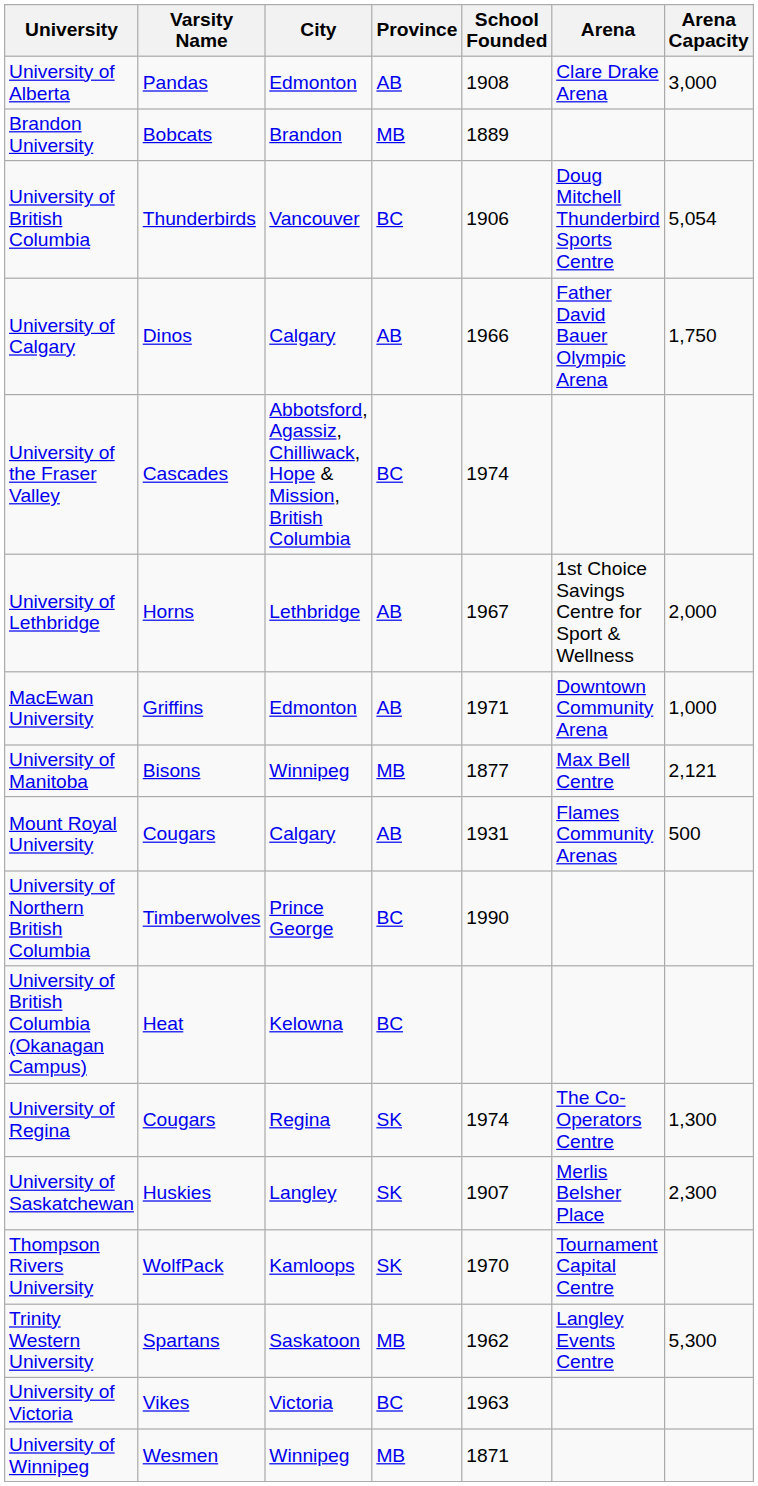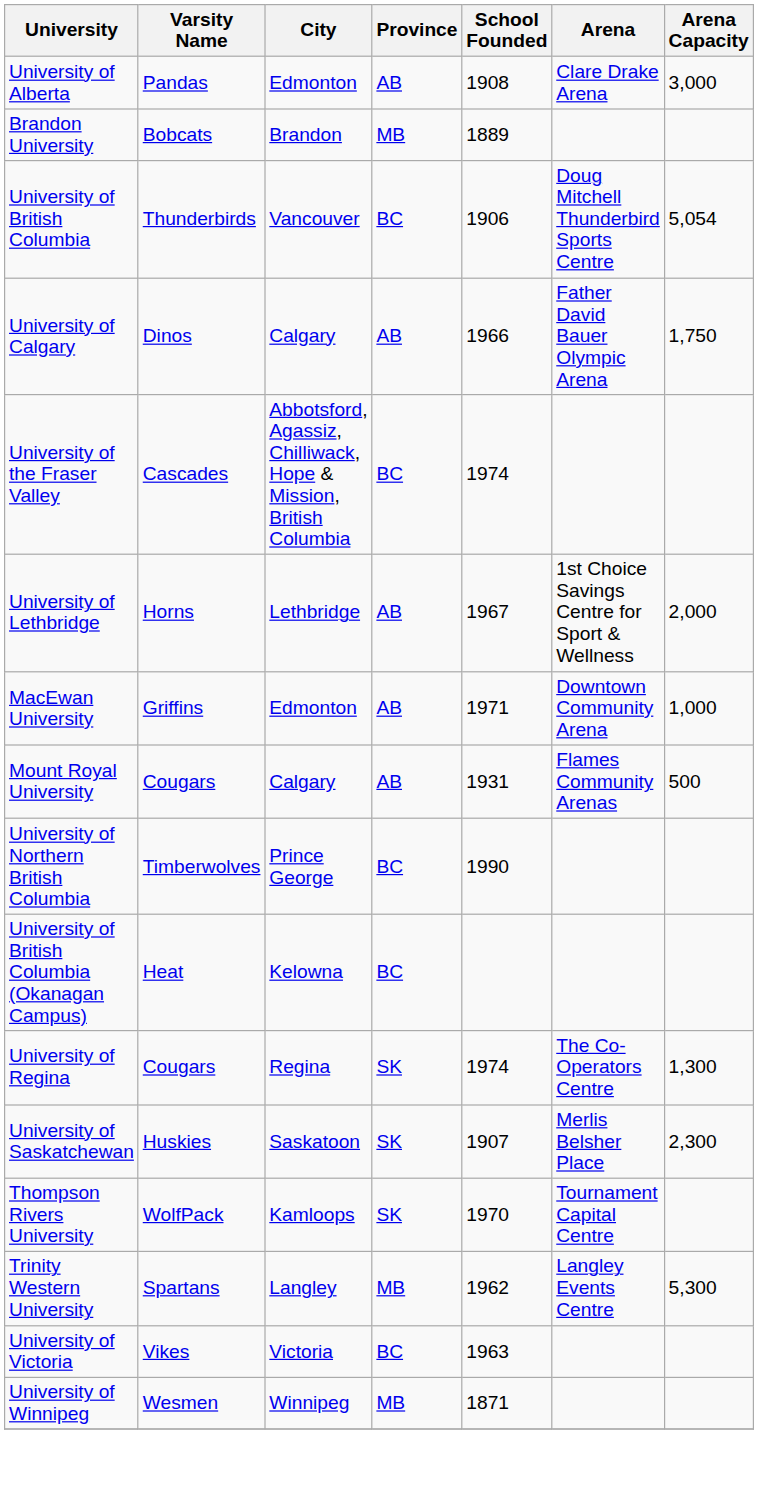- row: University of Manitoba | Bisons | Winnipeg | MB | 1877 | Max Bell Centre | 2,121
University of Saskatchewan | City: Langley -> Saskatoon
Trinity Western University | City: Saskatoon -> Langley
